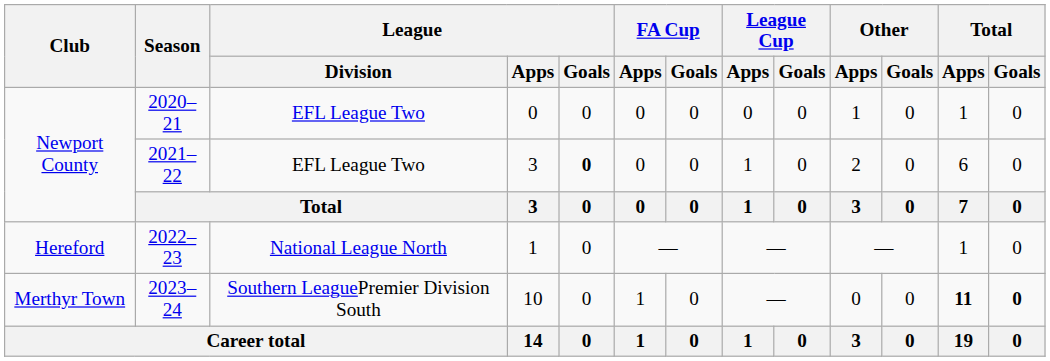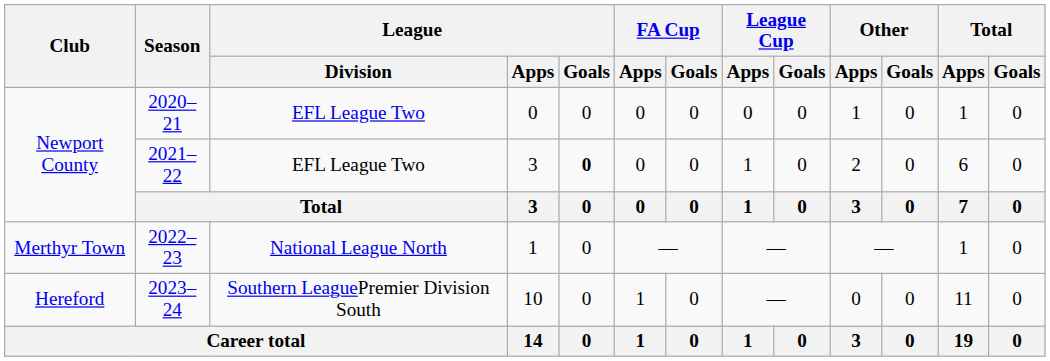2022–23 | Club: Hereford -> Merthyr Town
2023–24 | Club: Merthyr Town -> Hereford
2023–24 | Total / Apps: bold -> normal
2023–24 | Total / Goals: bold -> normal
